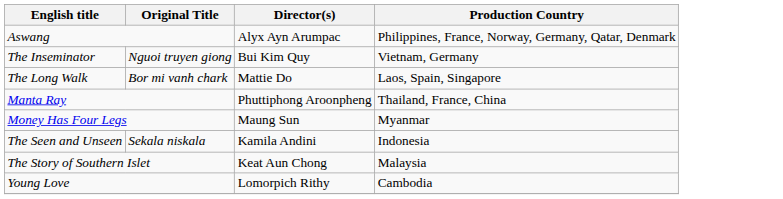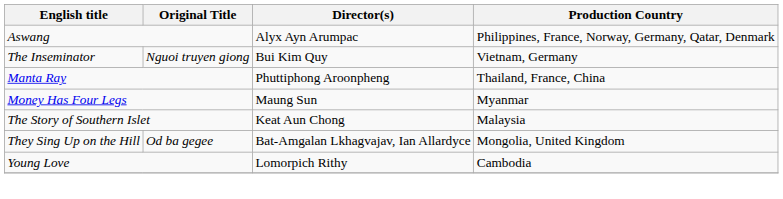- row: The Long Walk | Bor mi vanh chark | Mattie Do | Laos, Spain, Singapore
- row: The Seen and Unseen | Sekala niskala | Kamila Andini | Indonesia
+ row: They Sing Up on the Hill | Od ba gegee | Bat-Amgalan Lkhagvajav, Ian Allardyce | Mongolia, United Kingdom
